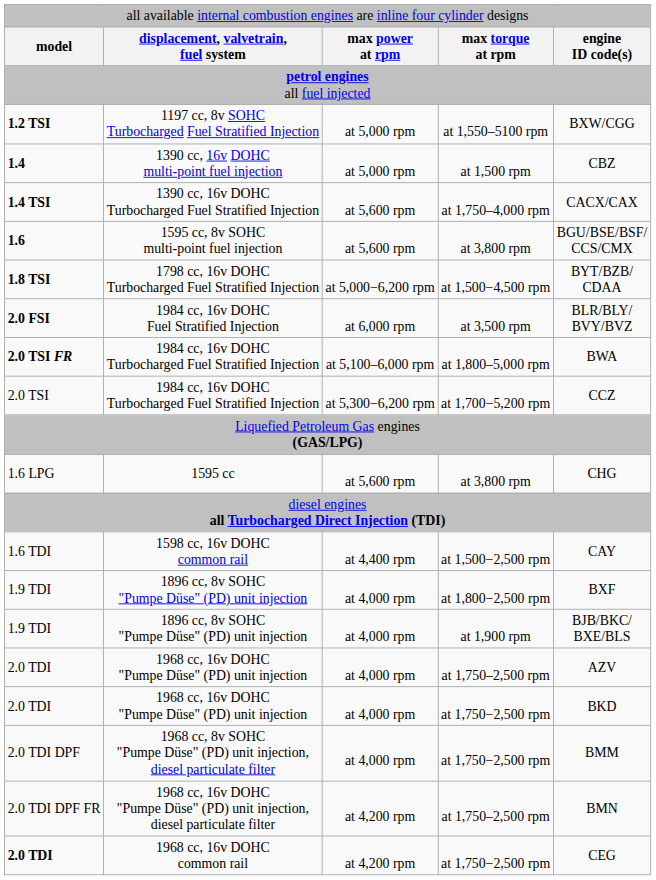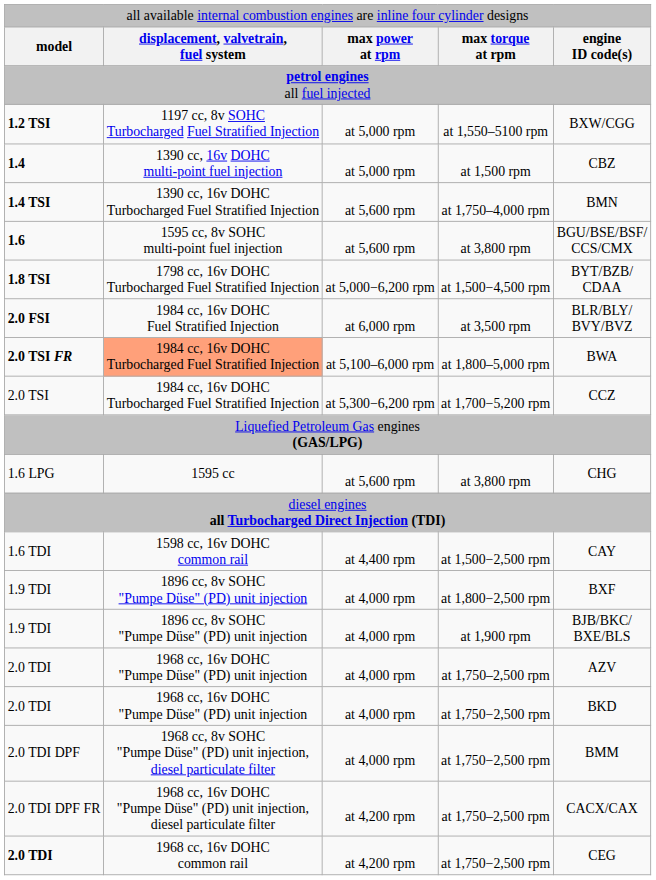1.4 TSI | column 5: CACX/CAX -> BMN
2.0 TSI FR | column 2: no background -> lightsalmon background
2.0 TDI DPF FR | column 5: BMN -> CACX/CAX
